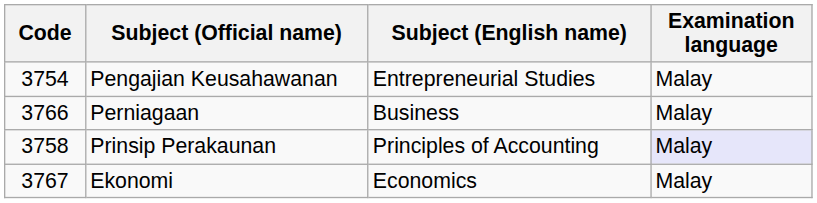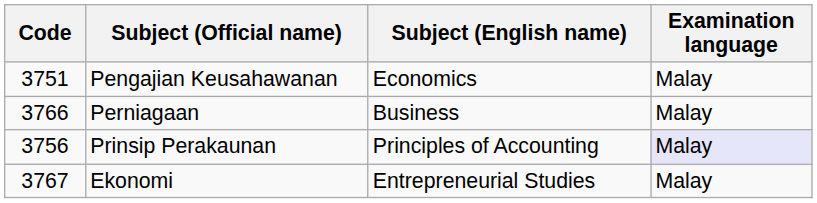Pengajian Keusahawanan | Code: 3754 -> 3751
Pengajian Keusahawanan | Subject (English name): Entrepreneurial Studies -> Economics
Prinsip Perakaunan | Code: 3758 -> 3756
Ekonomi | Subject (English name): Economics -> Entrepreneurial Studies
